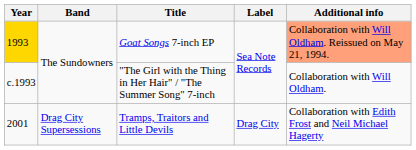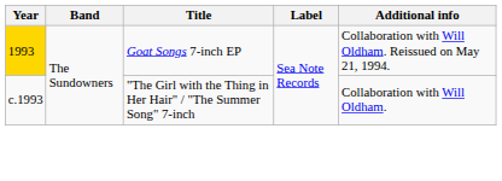Goat Songs 7-inch EP | Additional info: lightsalmon background -> no background
- row: 2001 | Drag City Supersessions | Tramps, Traitors and Little Devils | Drag City | Collaboration with Edith Frost and Neil Michael Hagerty
